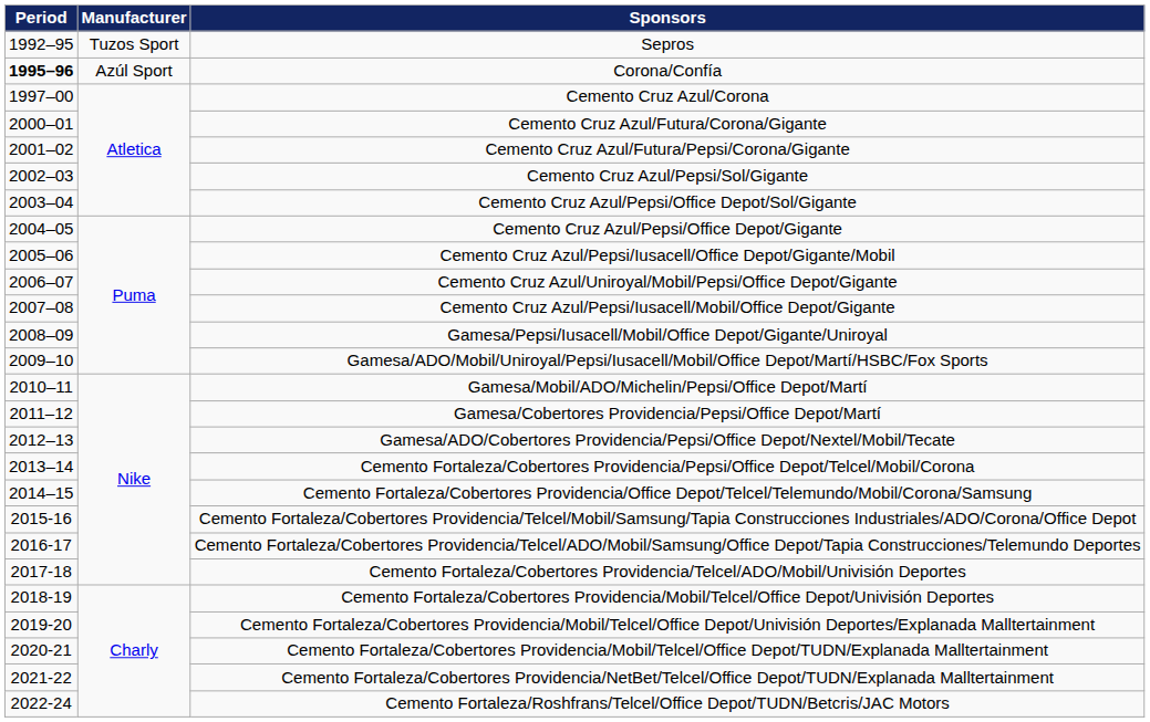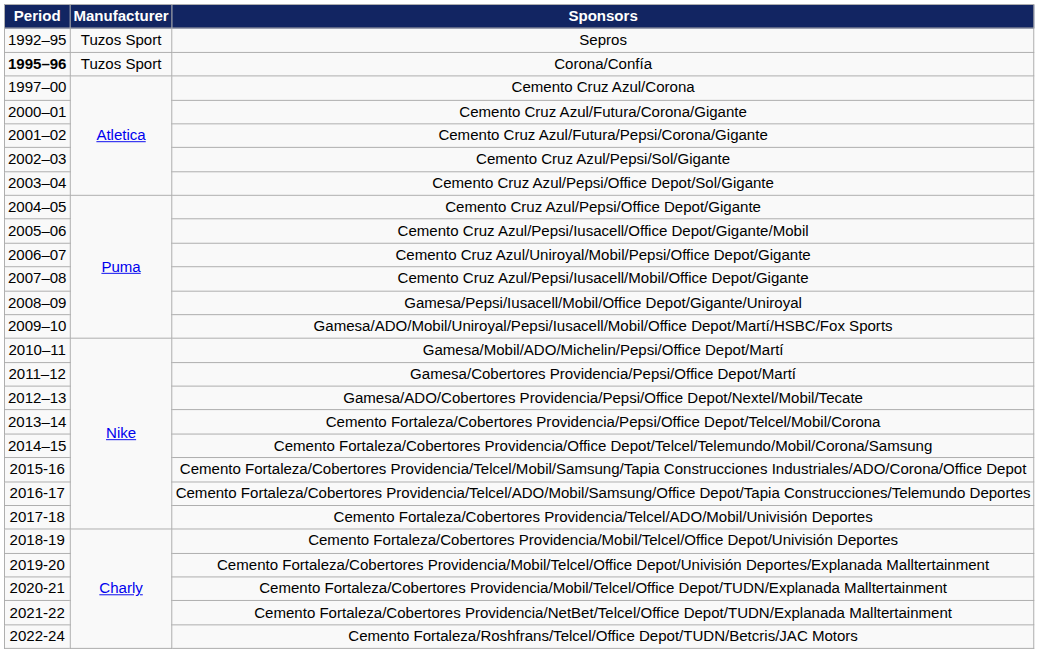Corona/Confía | Manufacturer: Azúl Sport -> Tuzos Sport
